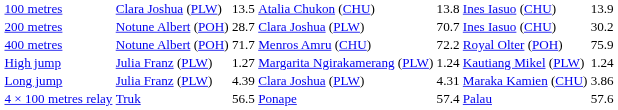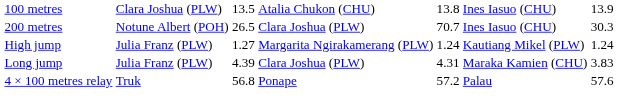200 metres | column 3: 28.7 -> 26.5
200 metres | column 7: 30.2 -> 30.3
- row: 400 metres | Notune Albert (POH) | 71.7 | Menros Amru (CHU) | 72.2 | Royal Olter (POH) | 75.9
Long jump | column 7: 3.86 -> 3.83
4 × 100 metres relay | column 3: 56.5 -> 56.8
4 × 100 metres relay | column 5: 57.4 -> 57.2
